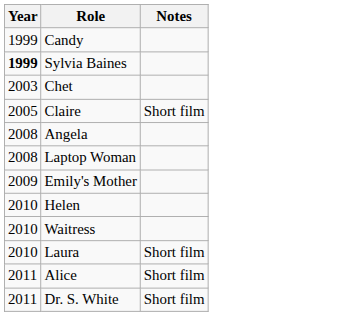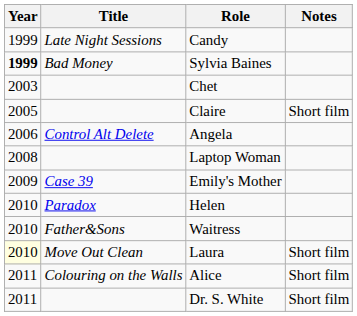+ column: Title | Late Night Sessions | Bad Money | Control Alt Delete | Case 39 | Paradox | Father&Sons | Move Out Clean | Colouring on the Walls
Angela | Year: 2008 -> 2006
Laura | Year: no background -> lightyellow background
